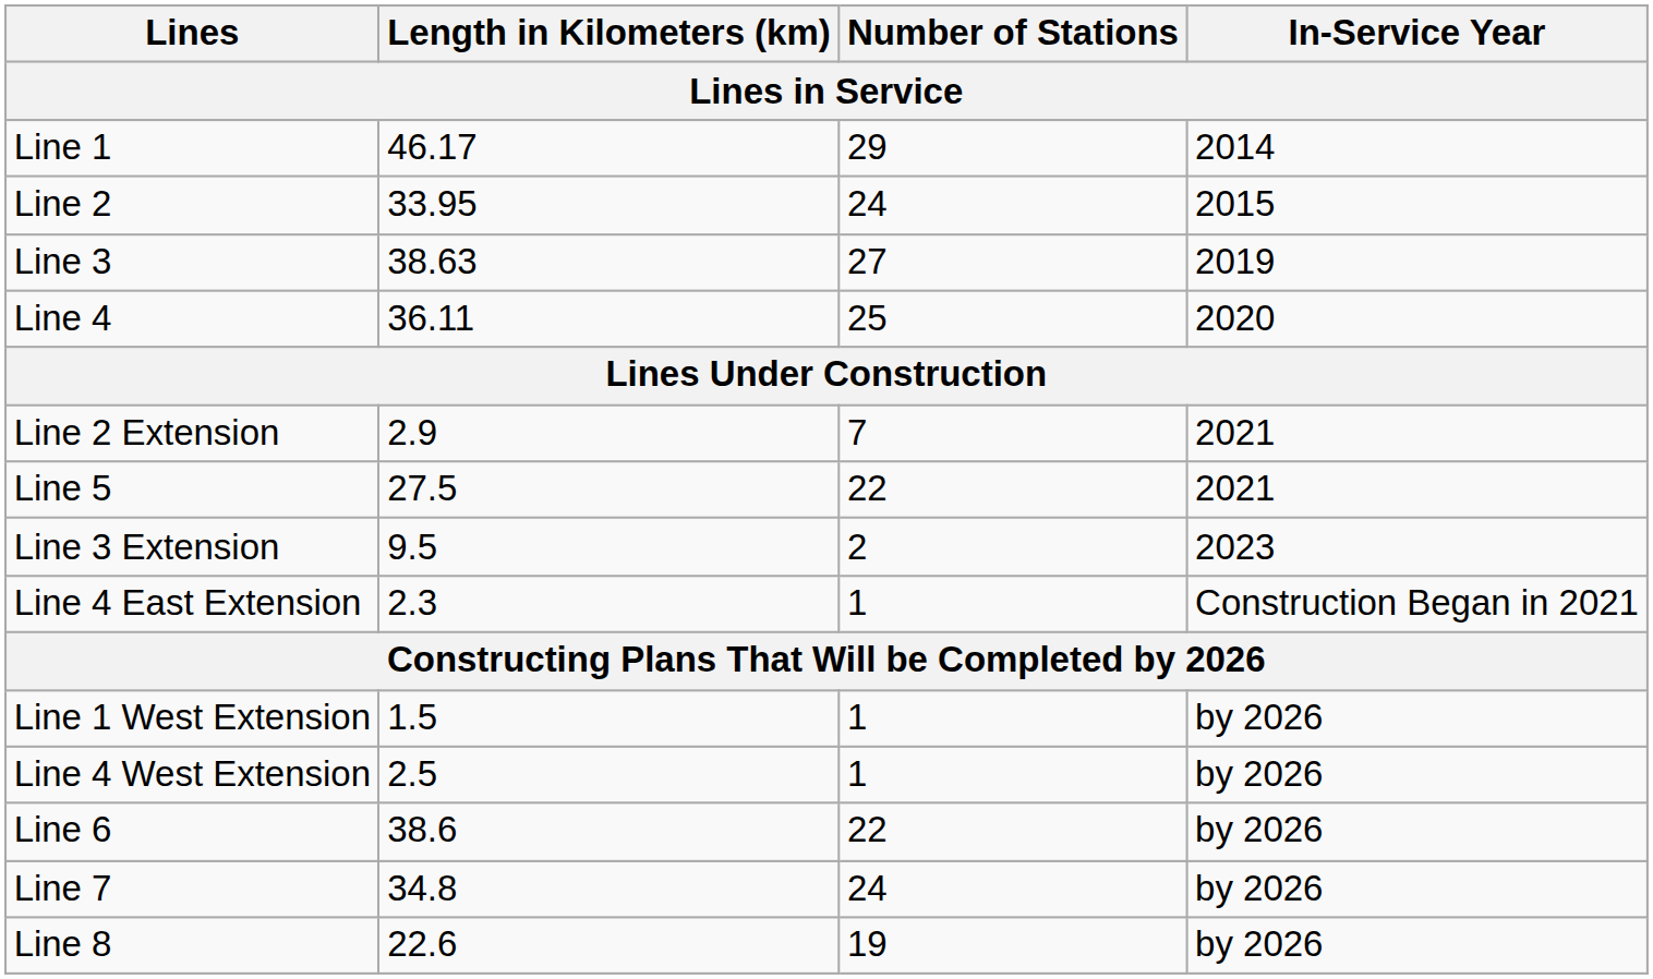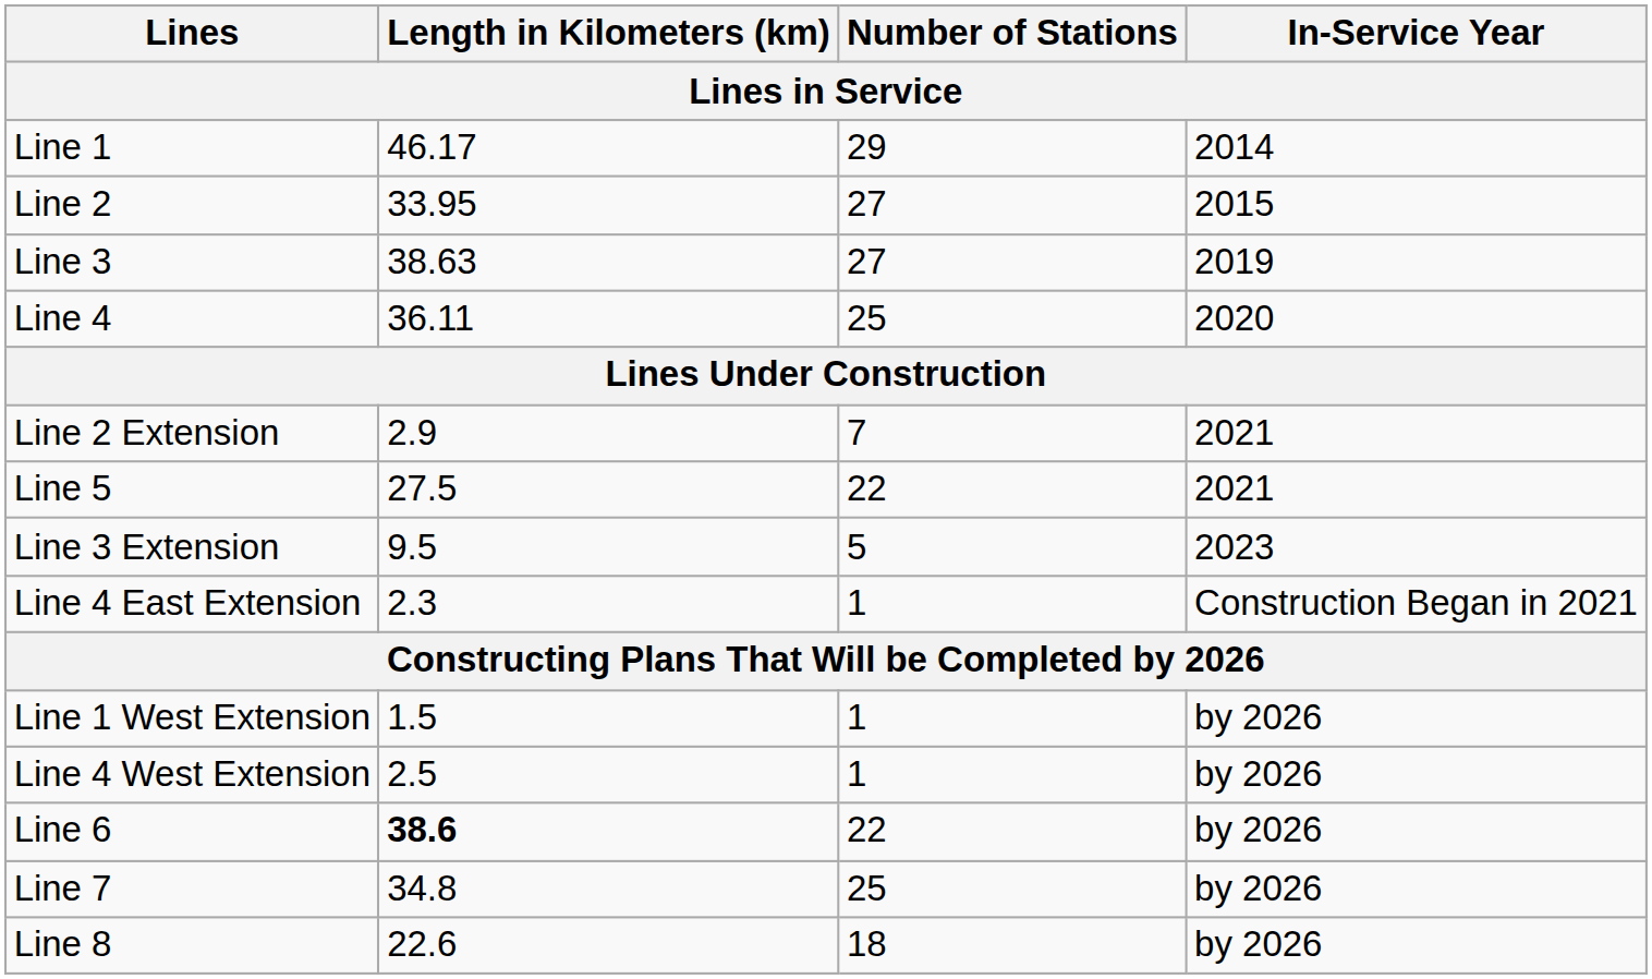Line 2 | Number of Stations: 24 -> 27
Line 3 Extension | Number of Stations: 2 -> 5
Line 6 | Length in Kilometers (km): normal -> bold
Line 7 | Number of Stations: 24 -> 25
Line 8 | Number of Stations: 19 -> 18
